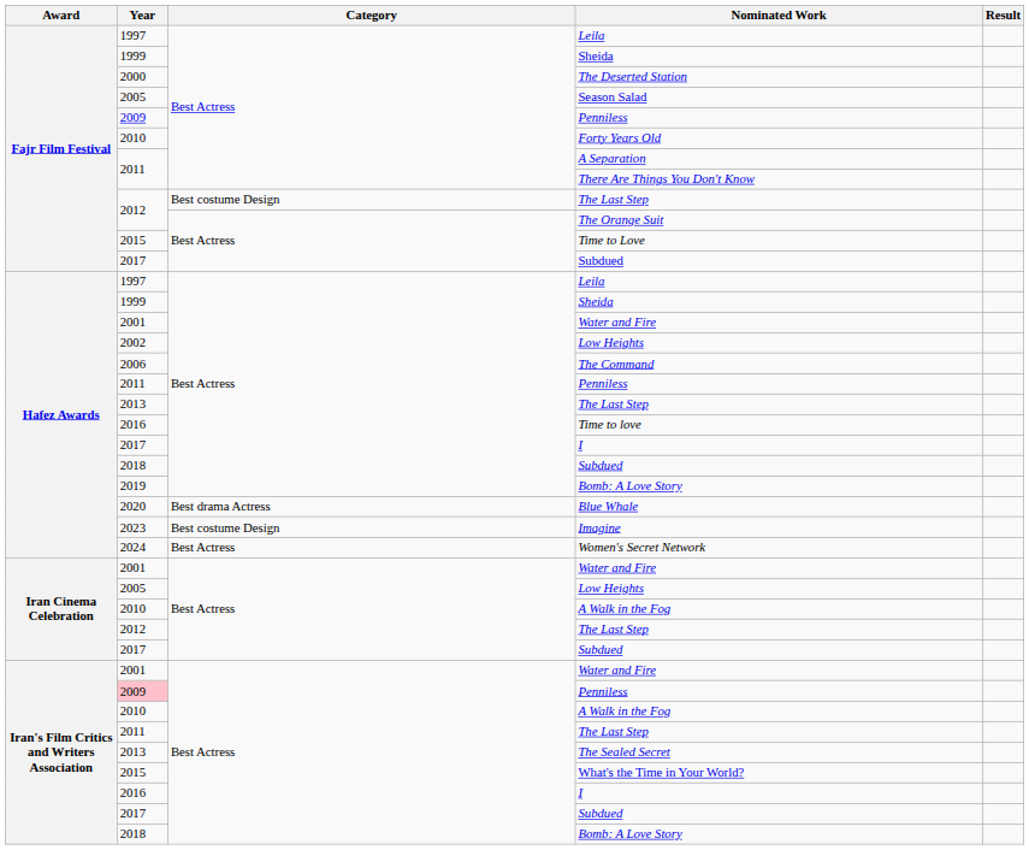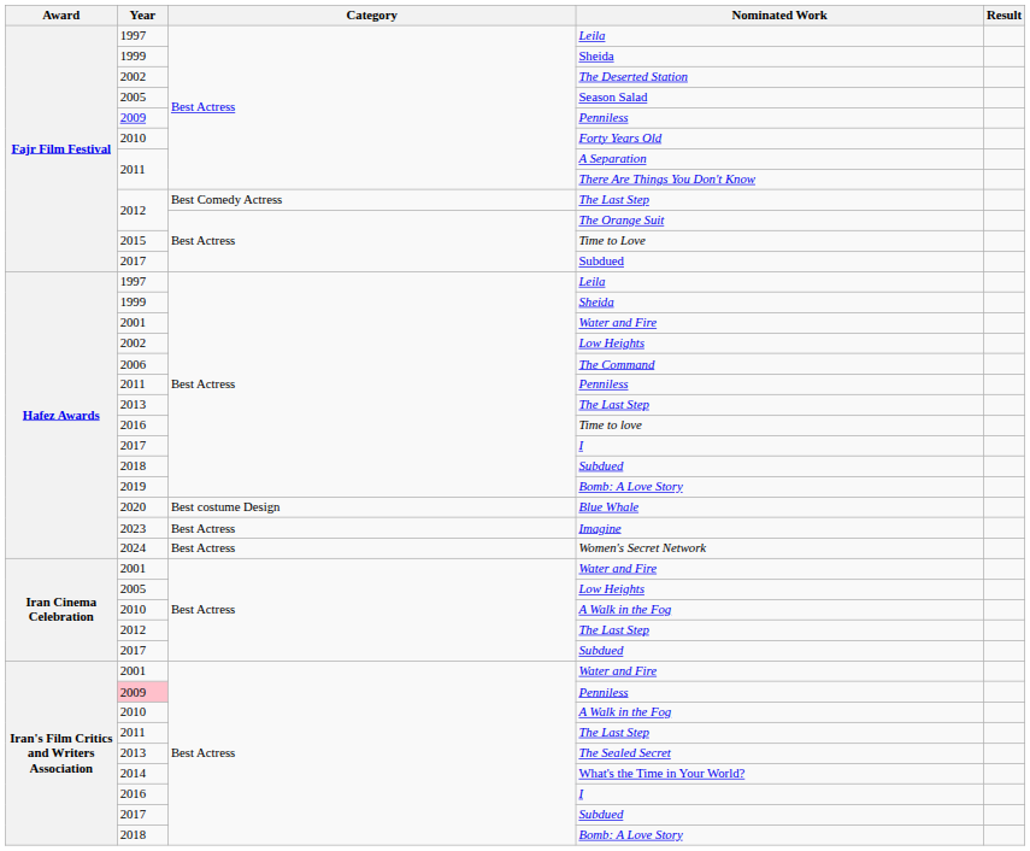The Deserted Station | Year: 2000 -> 2002
Fajr Film Festival / The Last Step | Category: Best costume Design -> Best Comedy Actress
Blue Whale | Category: Best drama Actress -> Best costume Design
Imagine | Category: Best costume Design -> Best Actress
What's the Time in Your World? | Year: 2015 -> 2014
